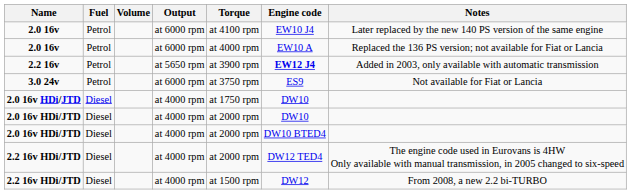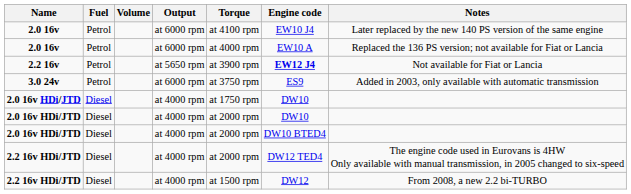2.2 16v | Notes: Added in 2003, only available with automatic transmission -> Not available for Fiat or Lancia
3.0 24v | Notes: Not available for Fiat or Lancia -> Added in 2003, only available with automatic transmission
